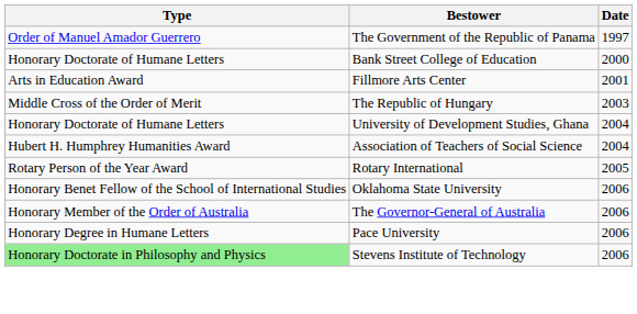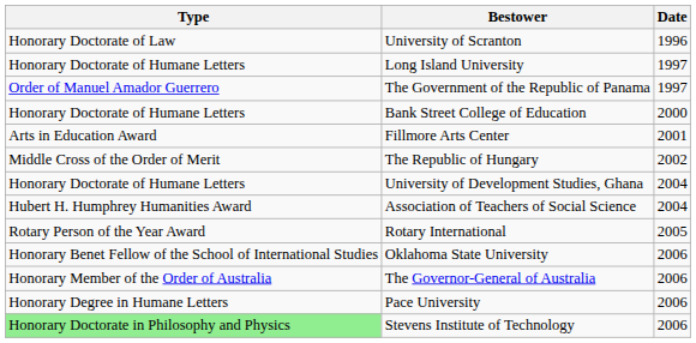+ row: Honorary Doctorate of Law | University of Scranton | 1996
+ row: Honorary Doctorate of Humane Letters | Long Island University | 1997
The Republic of Hungary | Date: 2003 -> 2002
